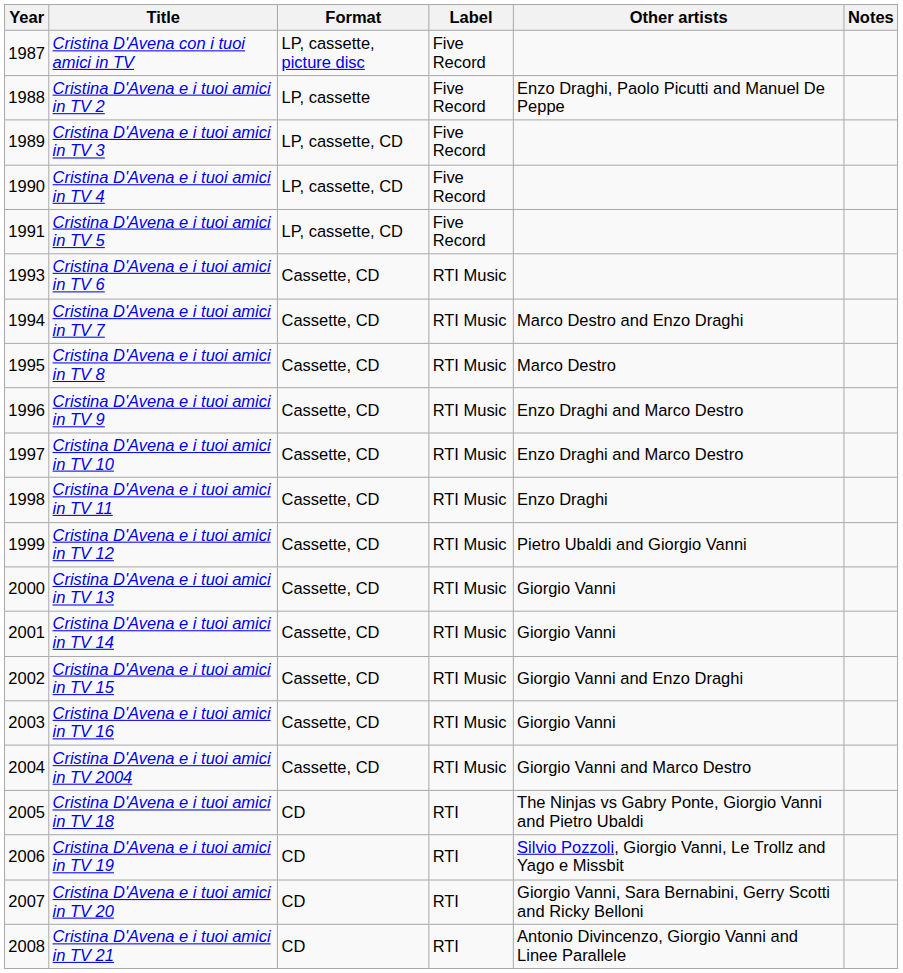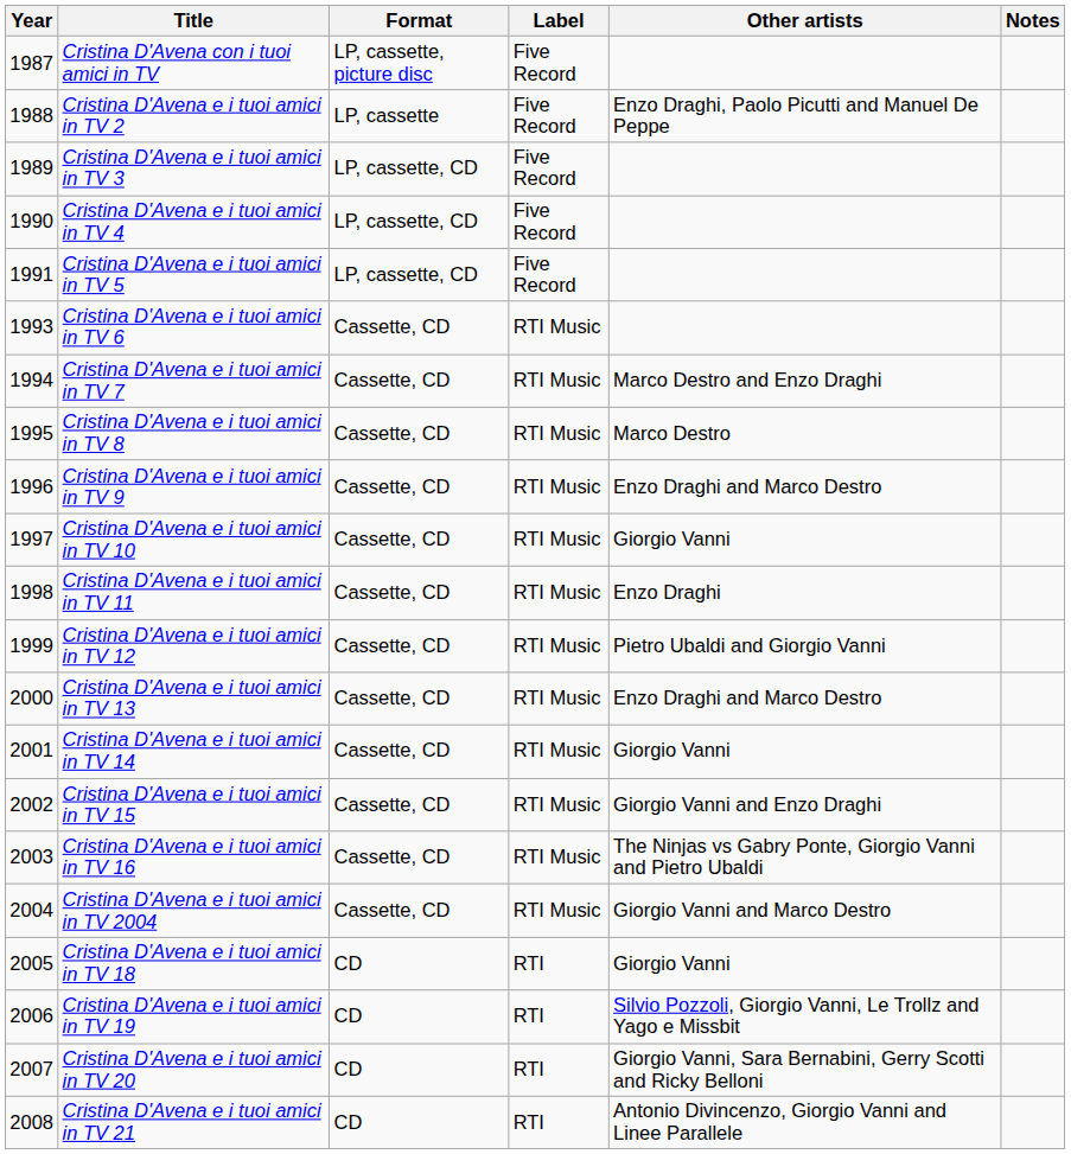Cristina D'Avena e i tuoi amici in TV 10 | Other artists: Enzo Draghi and Marco Destro -> Giorgio Vanni
Cristina D'Avena e i tuoi amici in TV 13 | Other artists: Giorgio Vanni -> Enzo Draghi and Marco Destro
Cristina D'Avena e i tuoi amici in TV 16 | Other artists: Giorgio Vanni -> The Ninjas vs Gabry Ponte, Giorgio Vanni and Pietro Ubaldi
Cristina D'Avena e i tuoi amici in TV 18 | Other artists: The Ninjas vs Gabry Ponte, Giorgio Vanni and Pietro Ubaldi -> Giorgio Vanni
